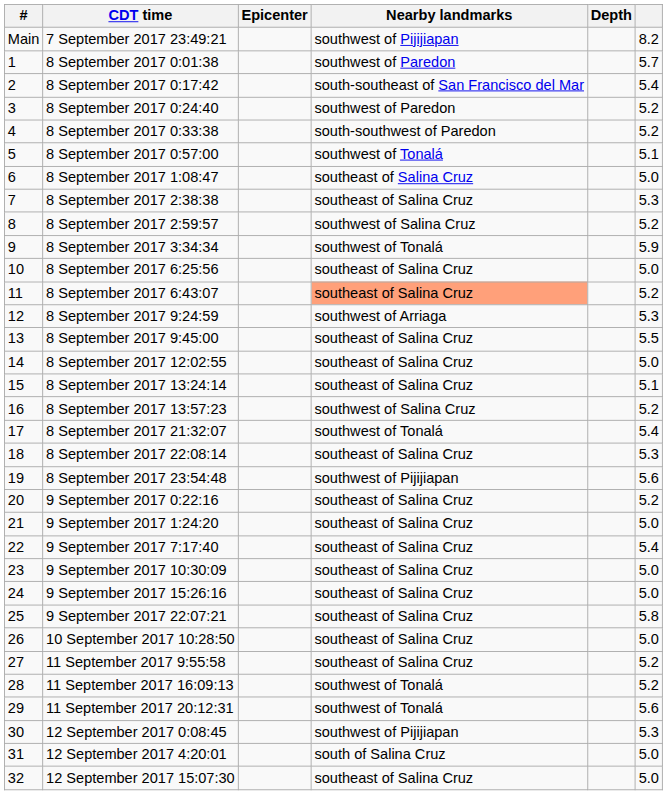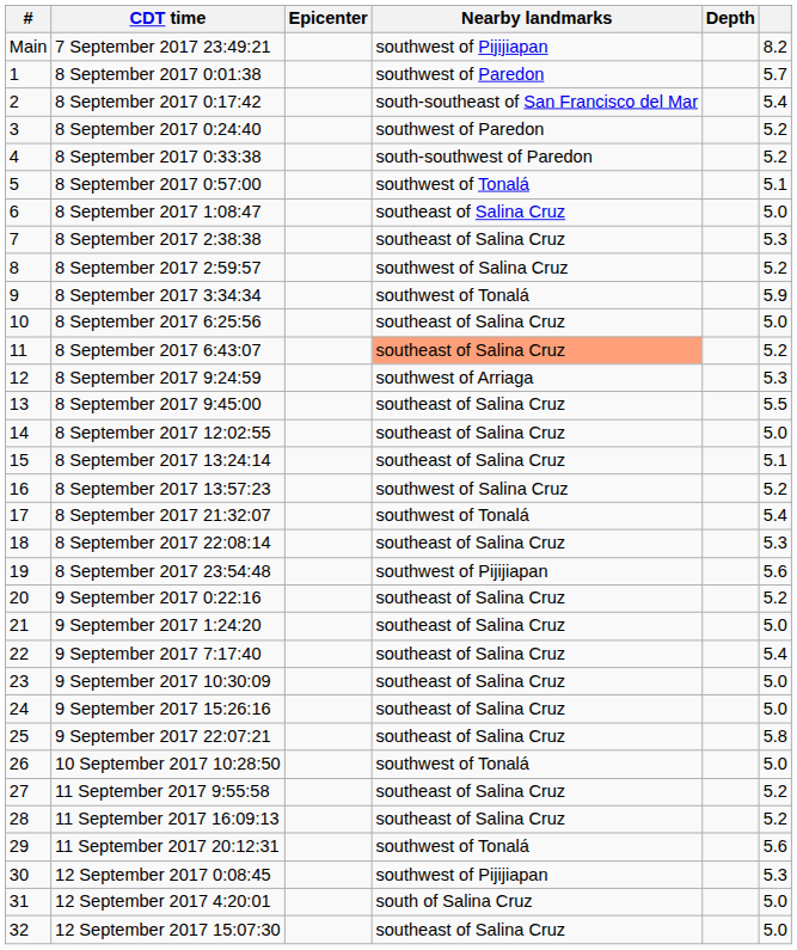10 September 2017 10:28:50 | Nearby landmarks: southeast of Salina Cruz -> southwest of Tonalá
11 September 2017 16:09:13 | Nearby landmarks: southwest of Tonalá -> southeast of Salina Cruz
